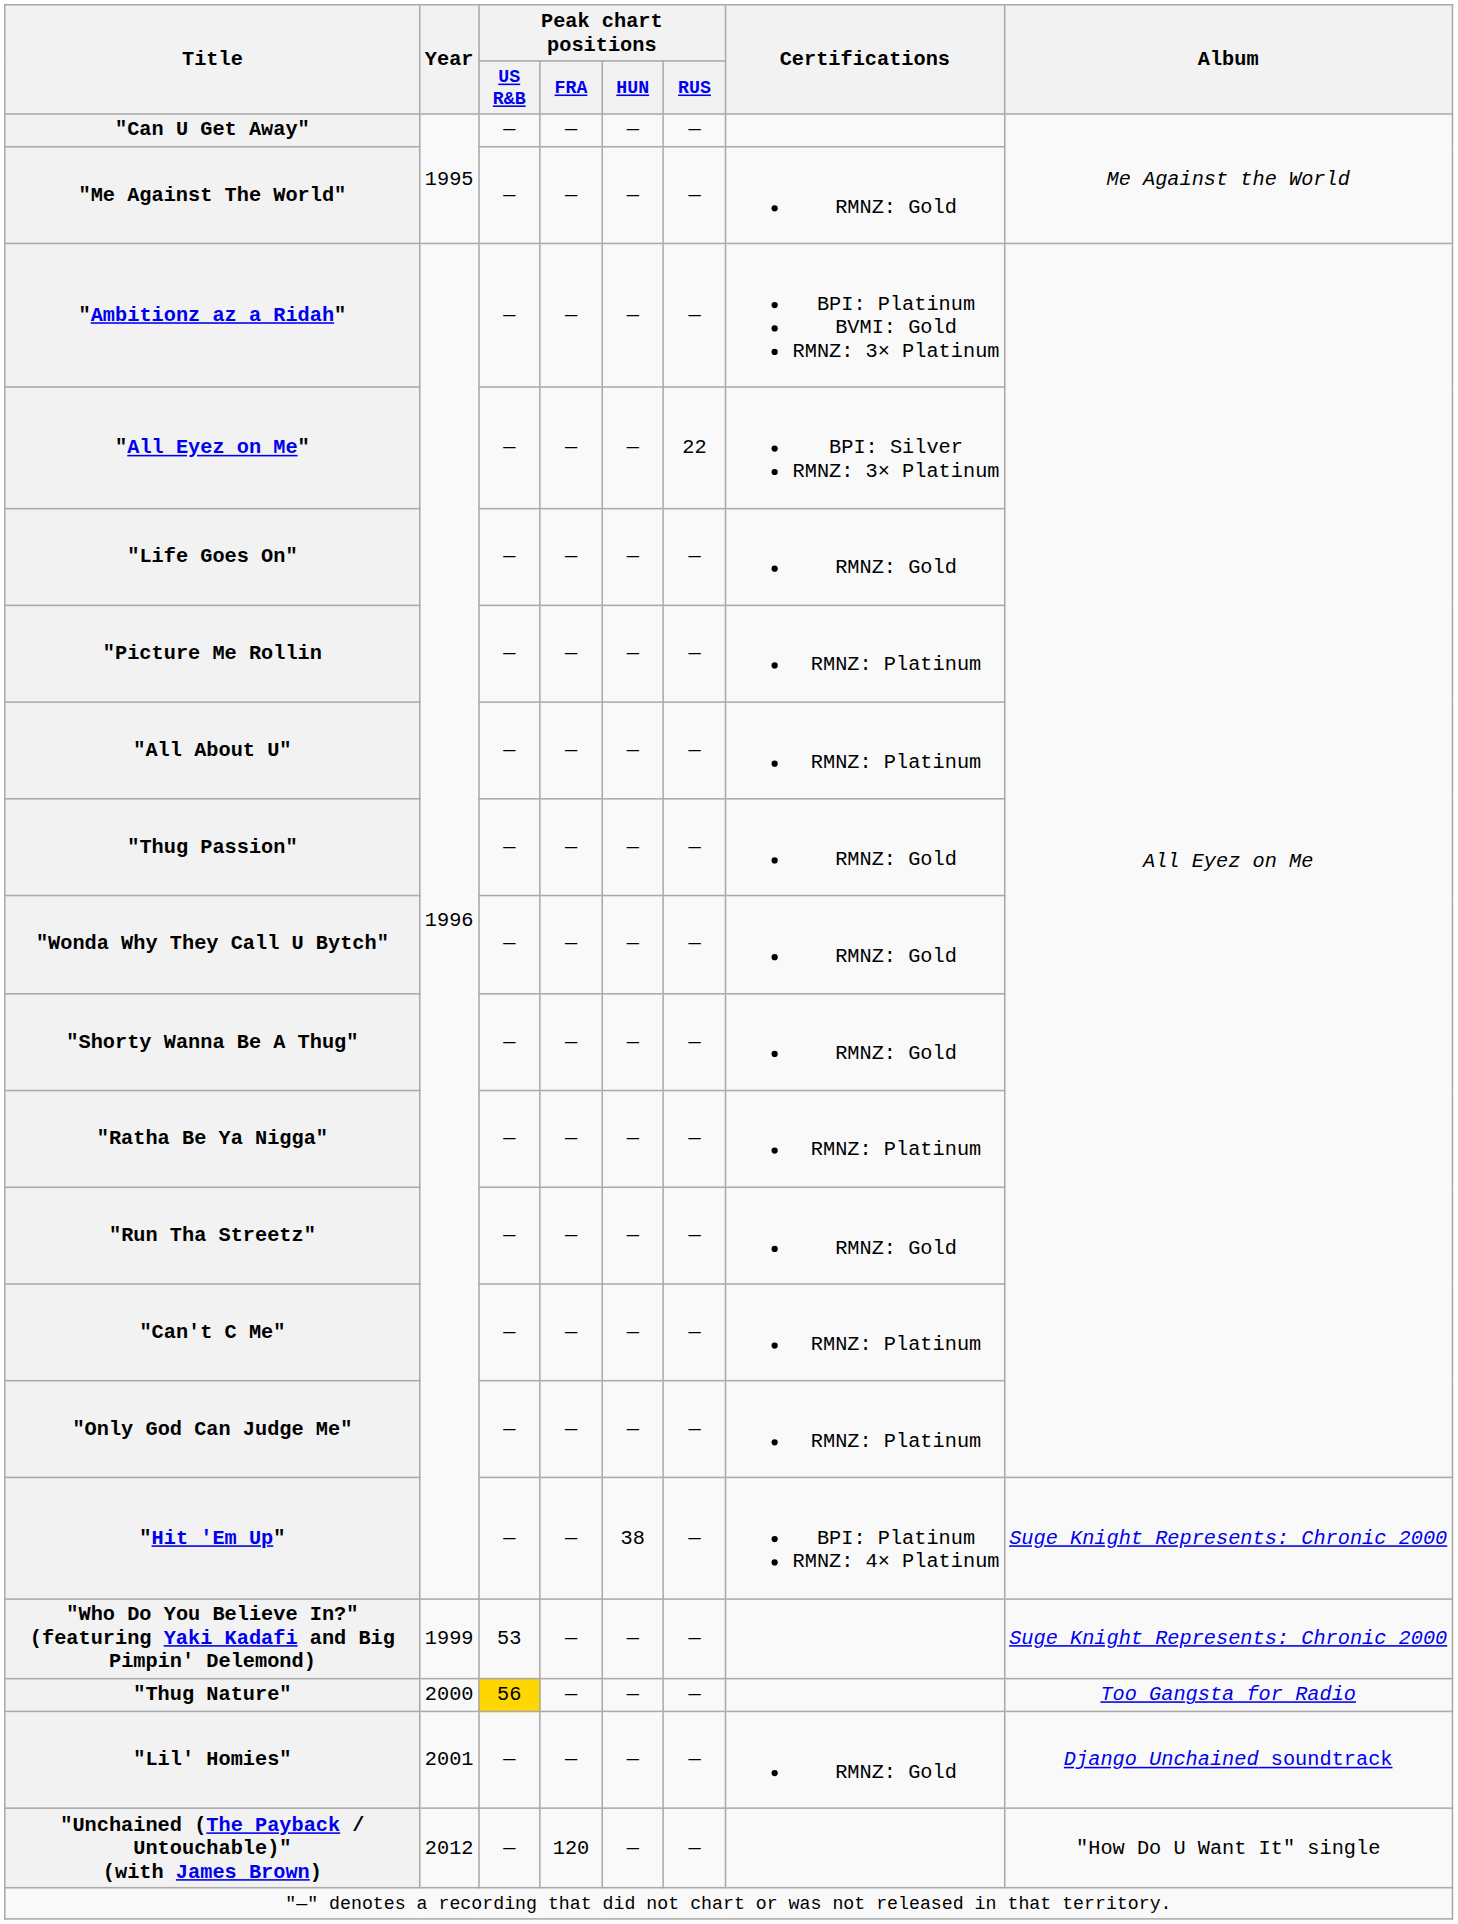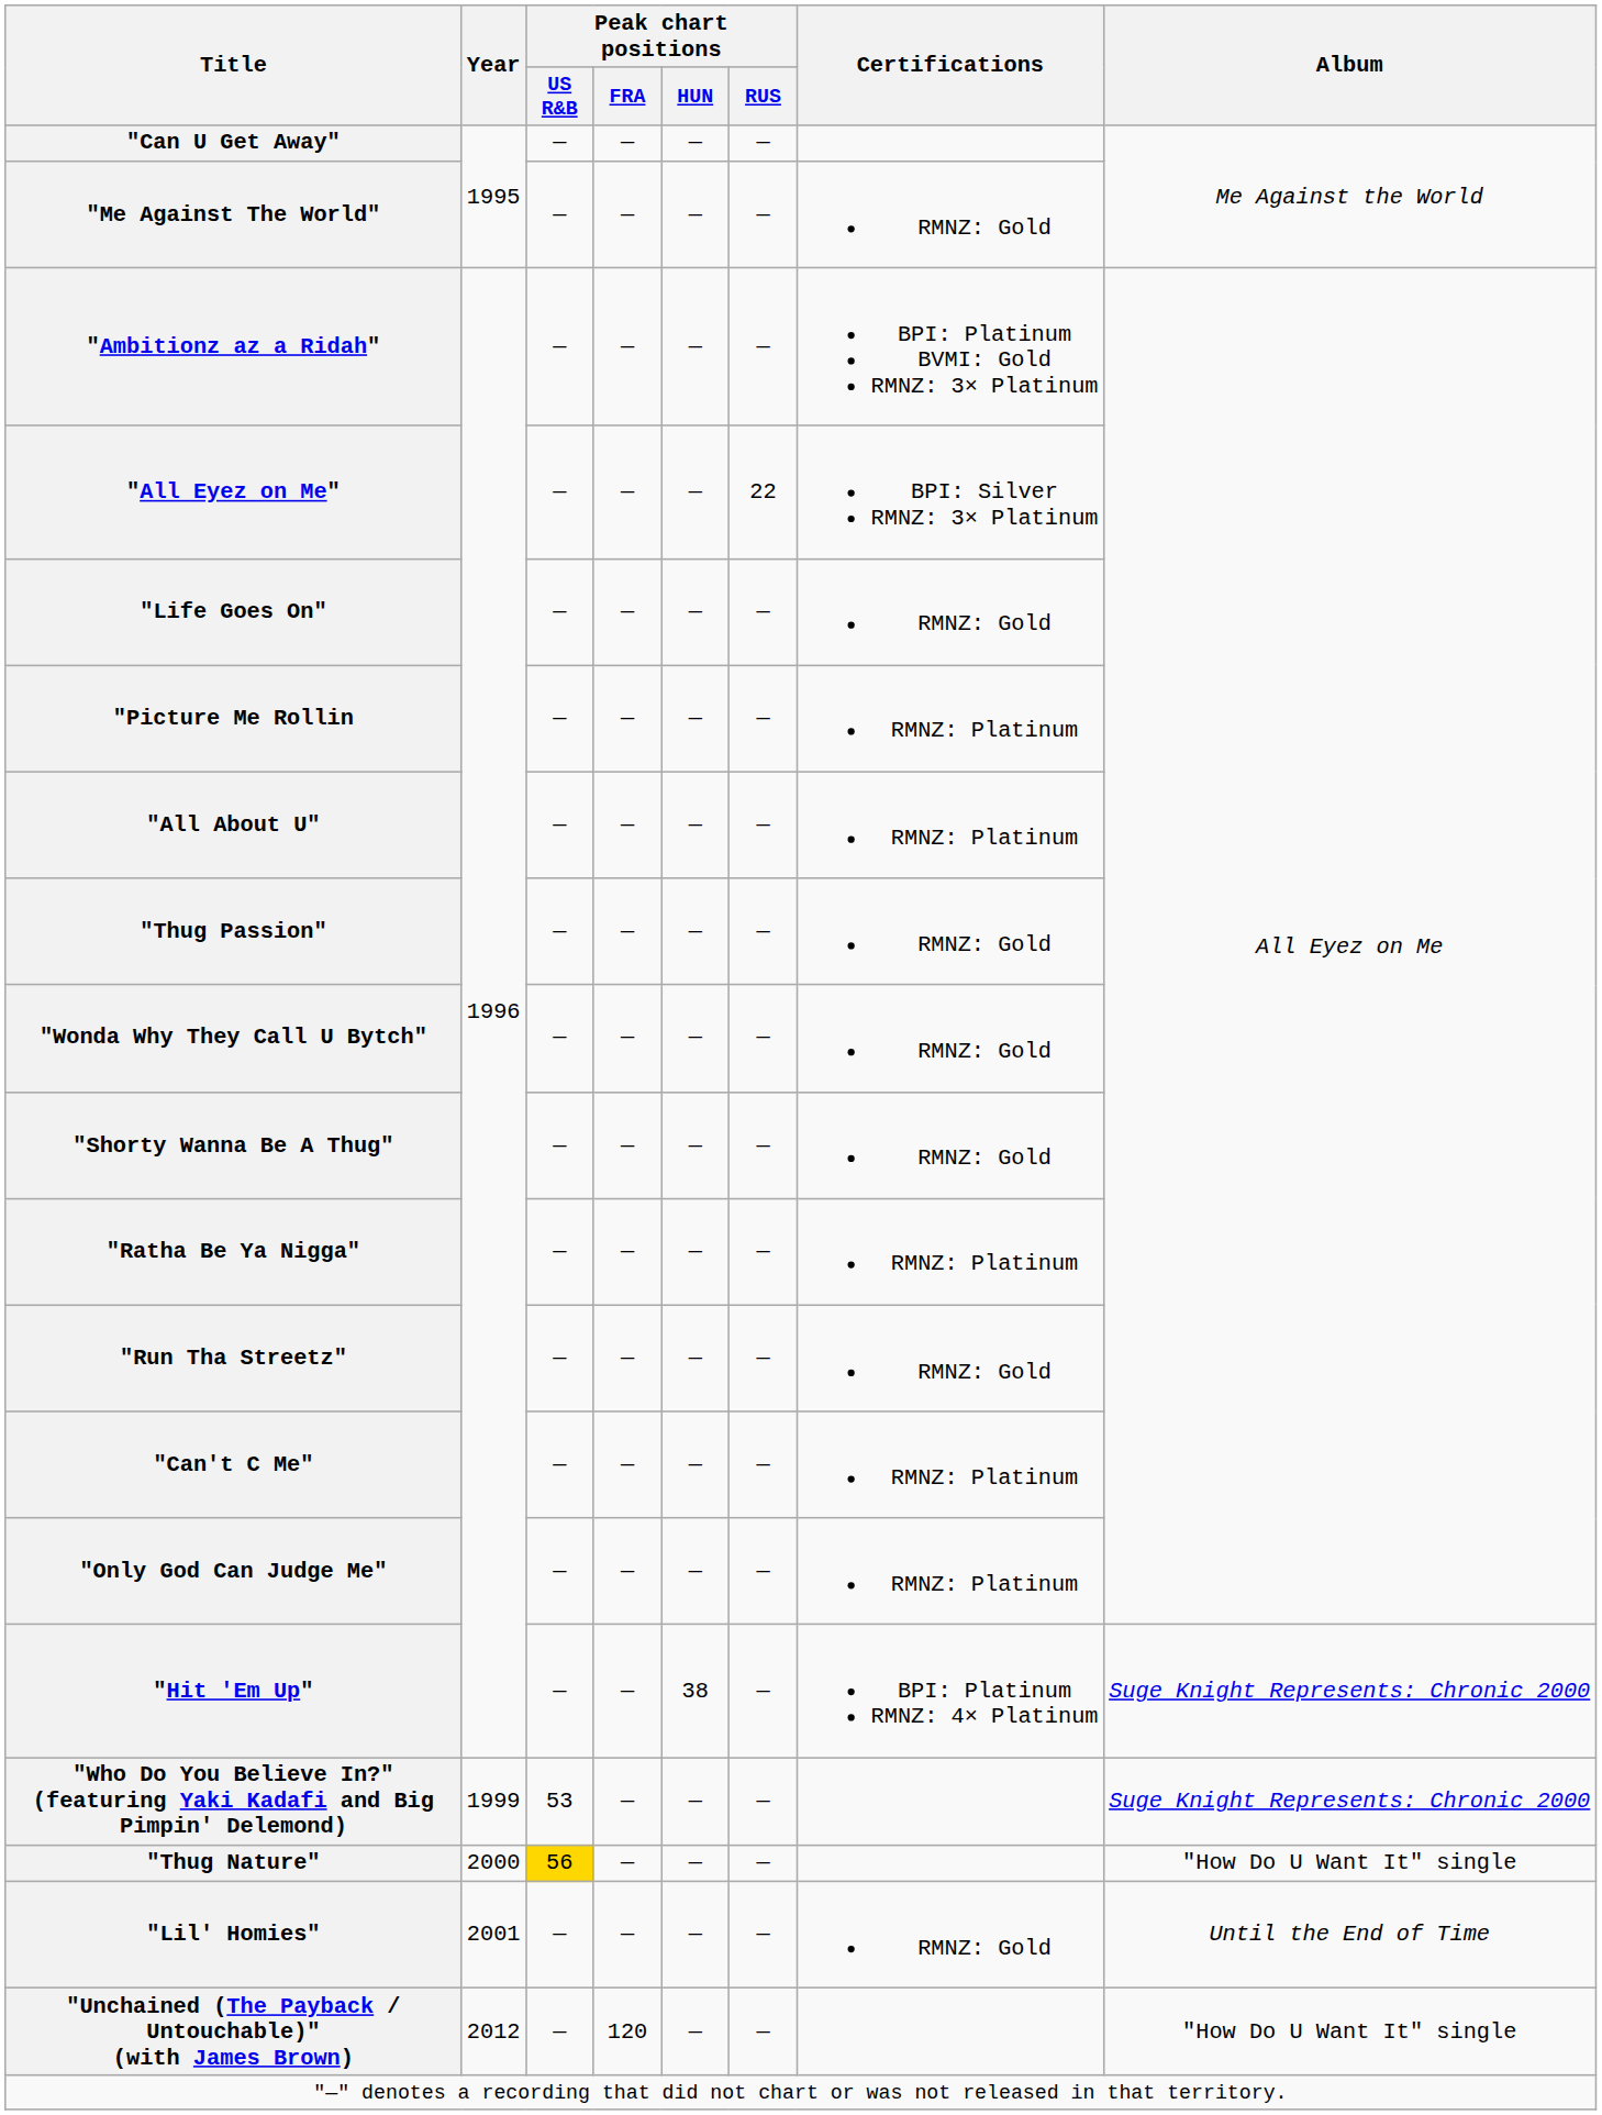"Thug Nature" | Album: Too Gangsta for Radio -> "How Do U Want It" single
"Lil' Homies" | Album: Django Unchained soundtrack -> Until the End of Time
